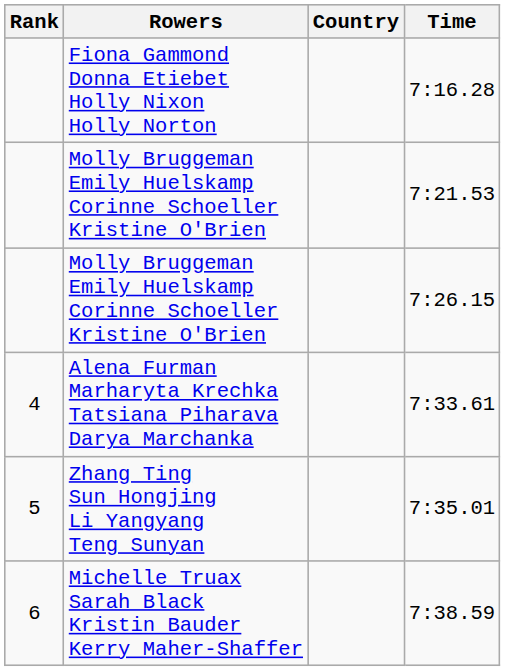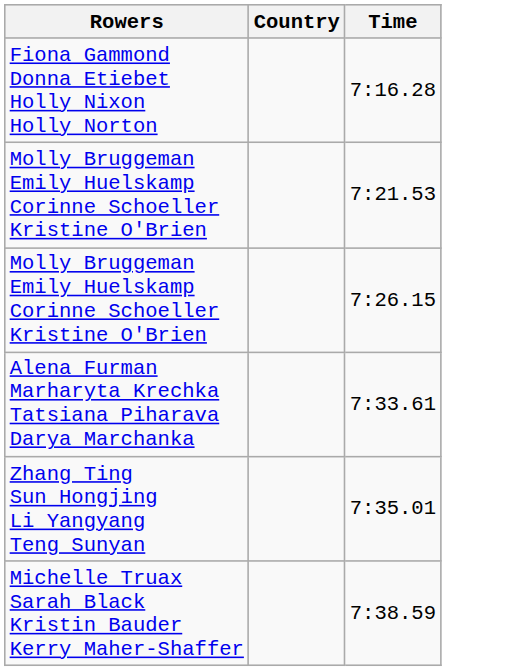- column: Rank | 4 | 5 | 6
